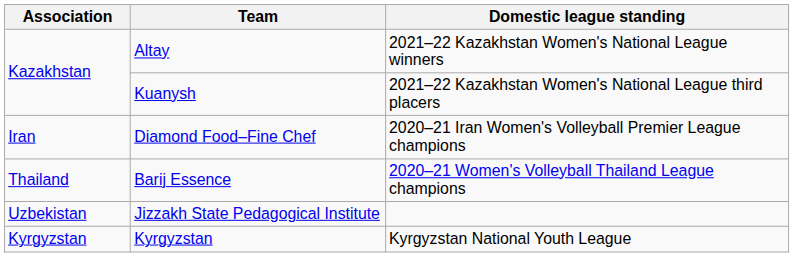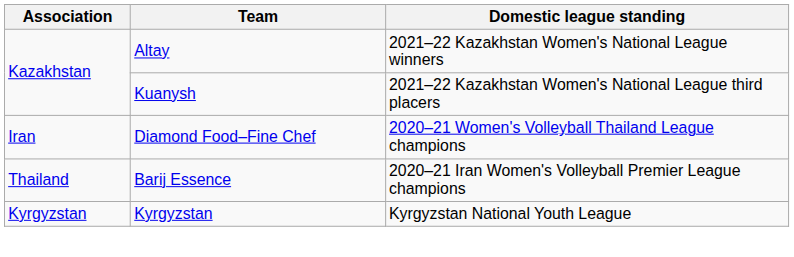Diamond Food–Fine Chef | Domestic league standing: 2020–21 Iran Women's Volleyball Premier League champions -> 2020–21 Women's Volleyball Thailand League champions
Barij Essence | Domestic league standing: 2020–21 Women's Volleyball Thailand League champions -> 2020–21 Iran Women's Volleyball Premier League champions
- row: Uzbekistan | Jizzakh State Pedagogical Institute
